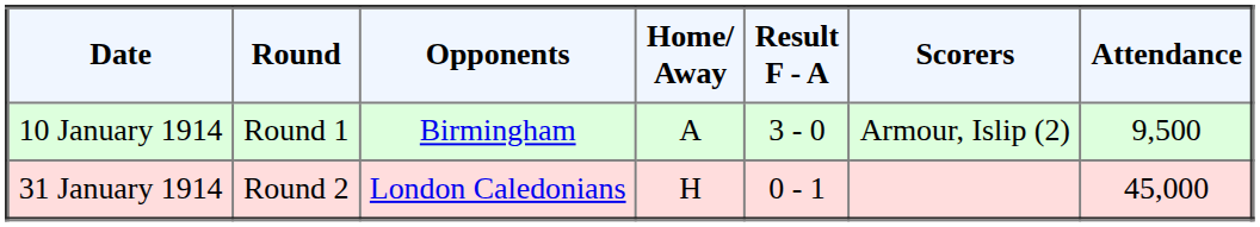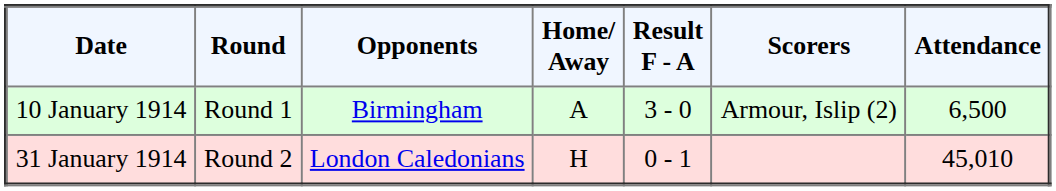10 January 1914 | Attendance: 9,500 -> 6,500
31 January 1914 | Attendance: 45,000 -> 45,010
